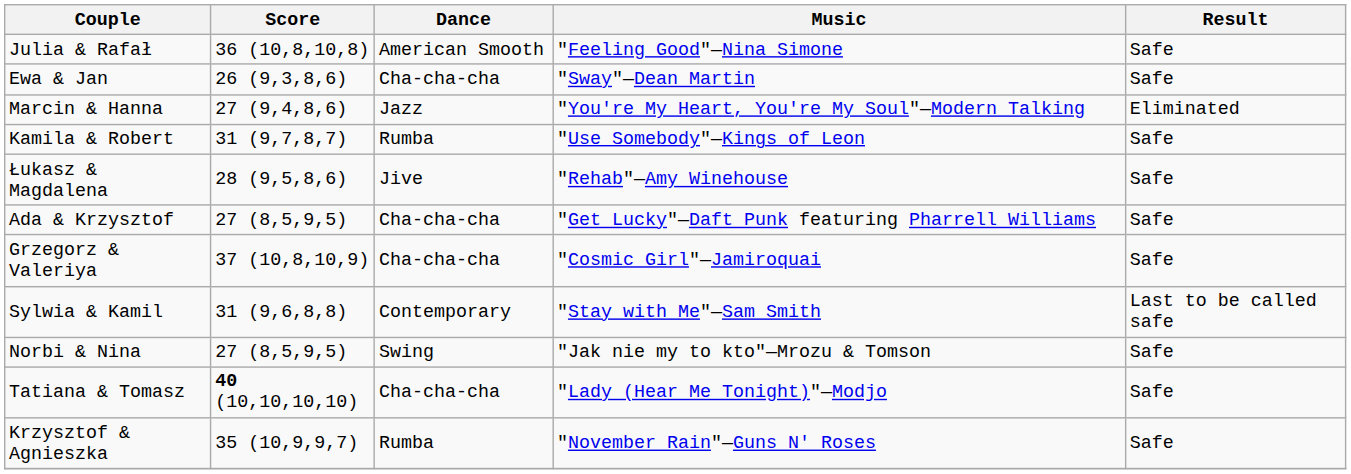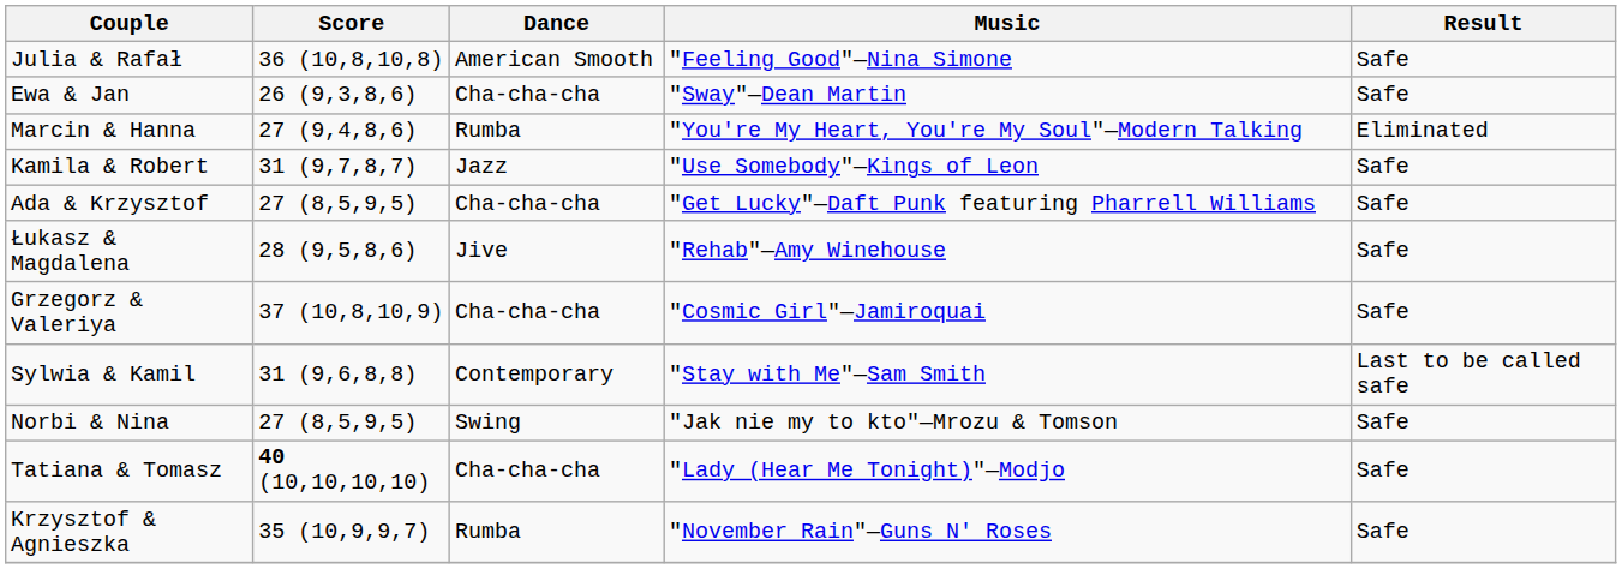Marcin & Hanna | Dance: Jazz -> Rumba
Kamila & Robert | Dance: Rumba -> Jazz
rows swapped: Łukasz & Magdalena <-> Ada & Krzysztof
